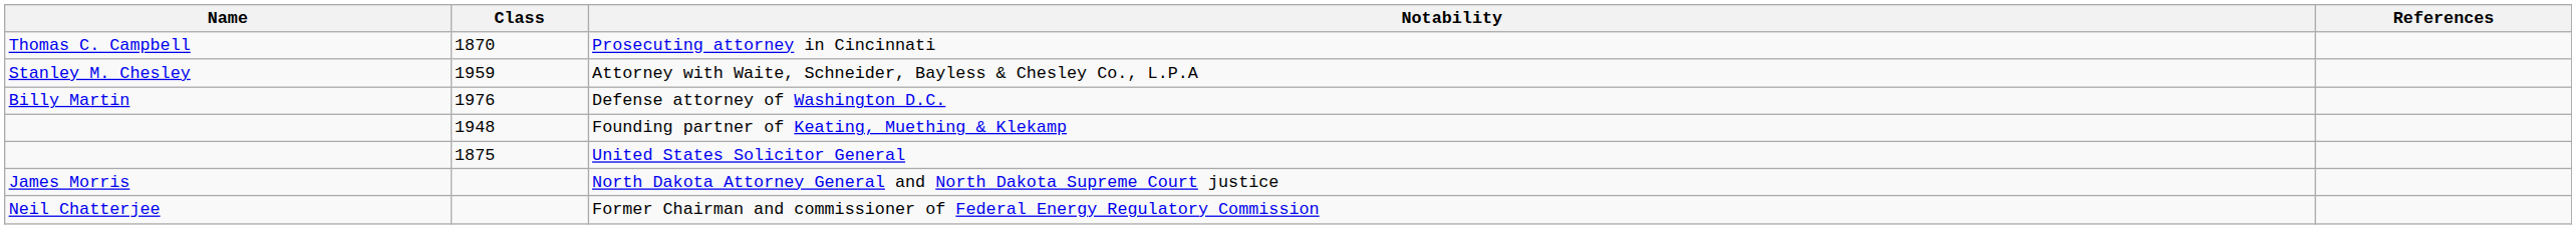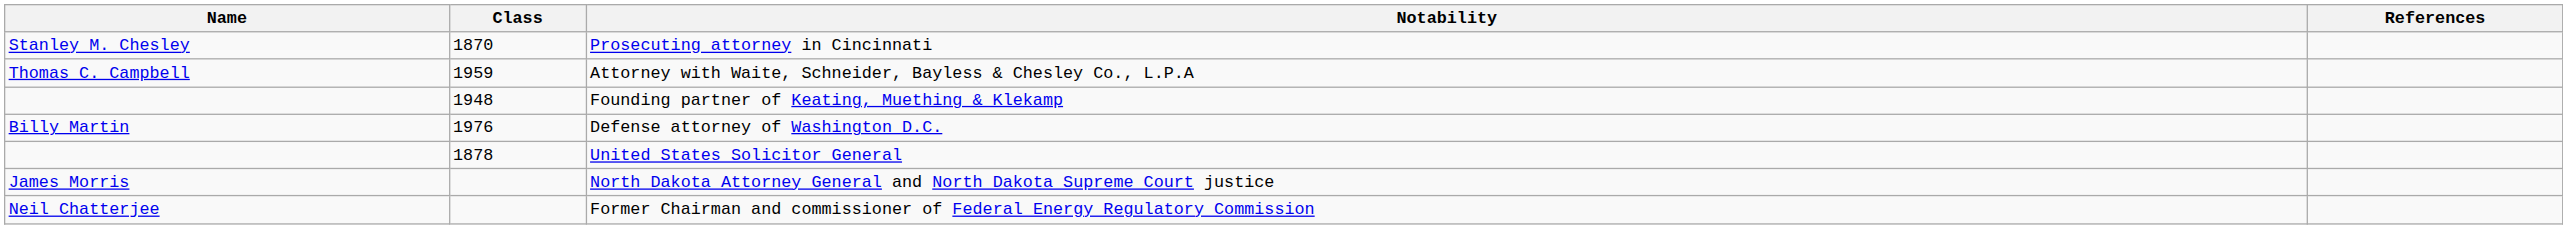Prosecuting attorney in Cincinnati | Name: Thomas C. Campbell -> Stanley M. Chesley
Attorney with Waite, Schneider, Bayless & Chesley Co., L.P.A | Name: Stanley M. Chesley -> Thomas C. Campbell
rows swapped: Founding partner of Keating, Muething & Klekamp <-> Defense attorney of Washington D.C.
United States Solicitor General | Class: 1875 -> 1878
